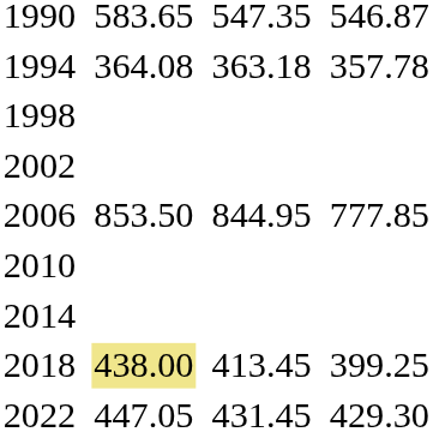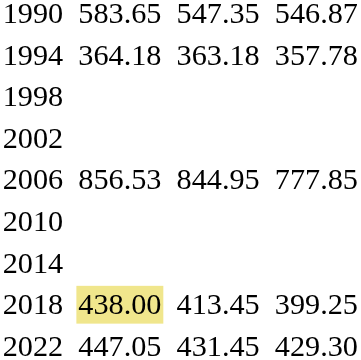1994 | column 3: 364.08 -> 364.18
2006 | column 3: 853.50 -> 856.53
